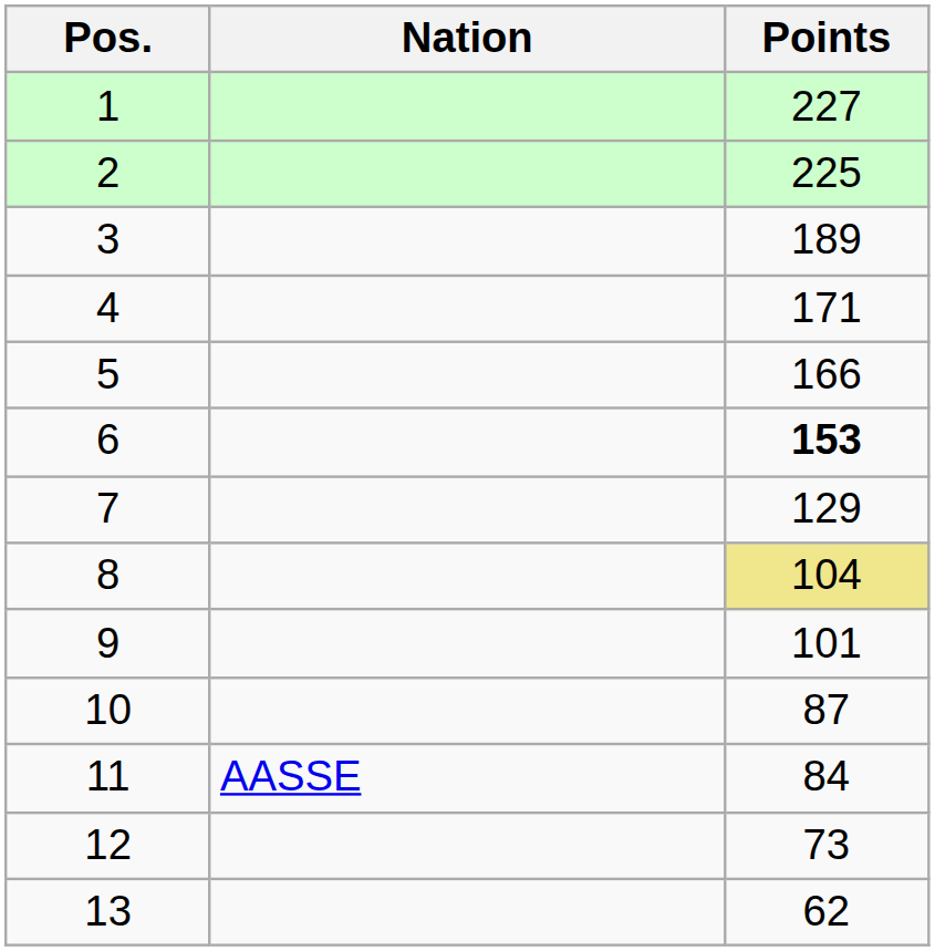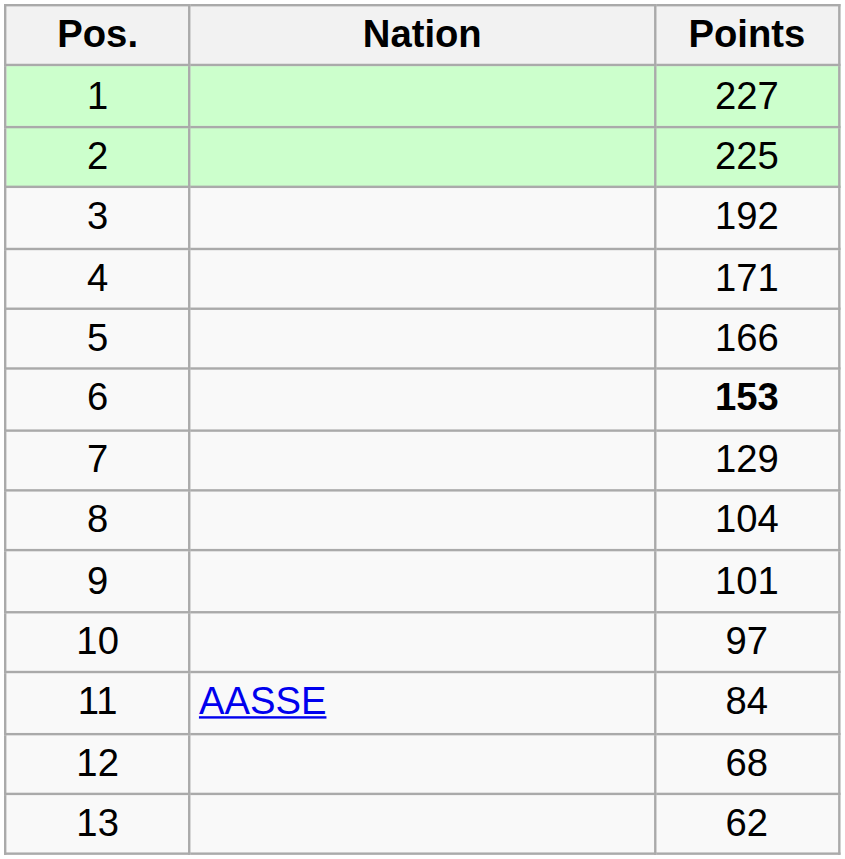3 | Points: 189 -> 192
8 | Points: khaki background -> no background
10 | Points: 87 -> 97
12 | Points: 73 -> 68
